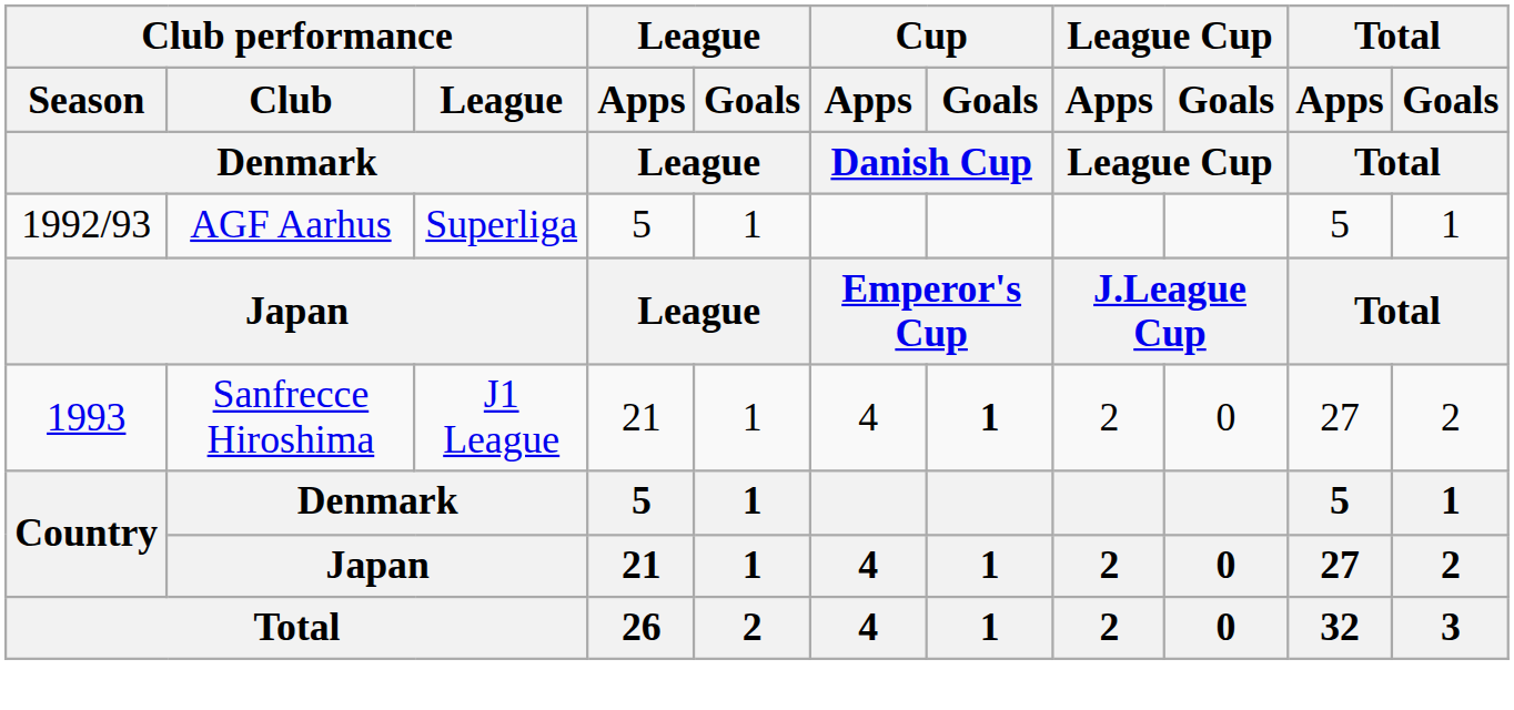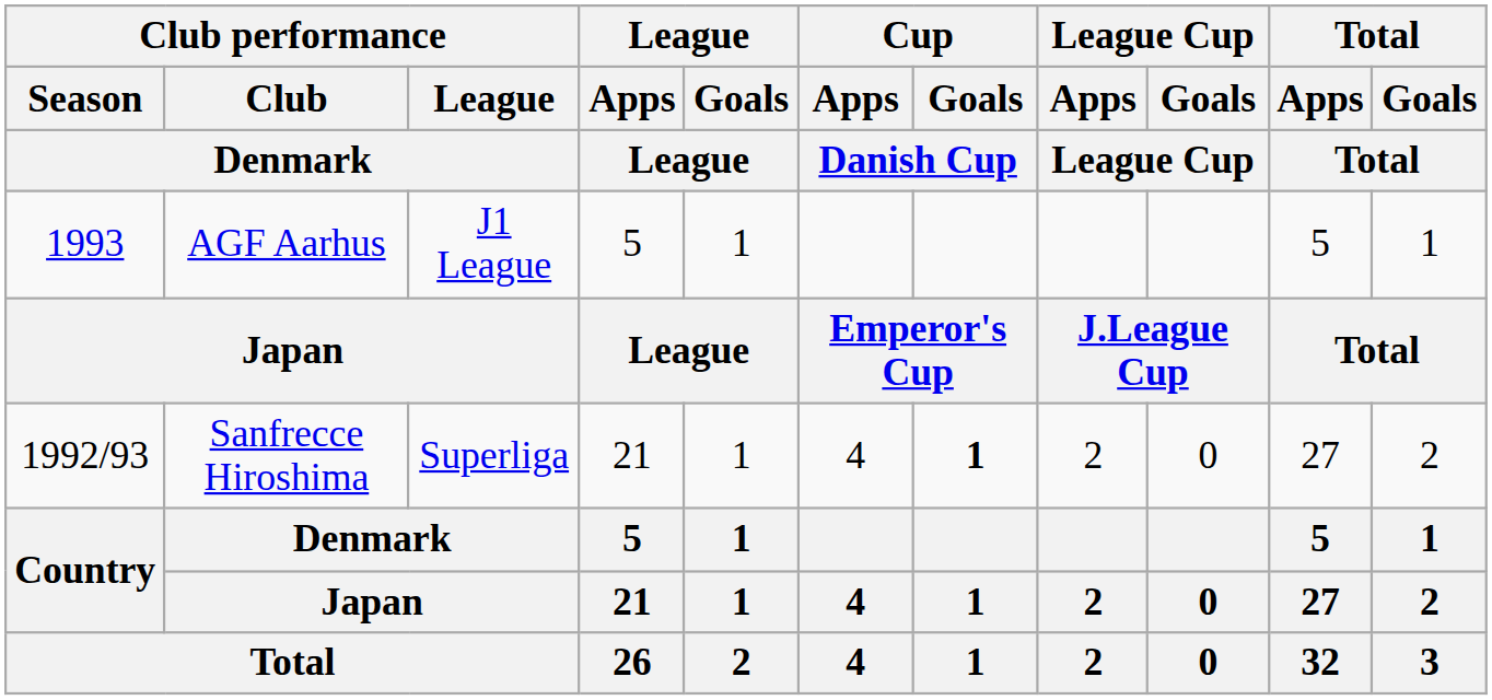AGF Aarhus | Club performance / Season / Denmark: 1992/93 -> 1993
AGF Aarhus | Club performance / League / Denmark: Superliga -> J1 League
Sanfrecce Hiroshima | Club performance / Season / Denmark: 1993 -> 1992/93
Sanfrecce Hiroshima | Club performance / League / Denmark: J1 League -> Superliga
